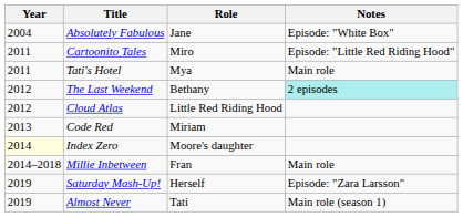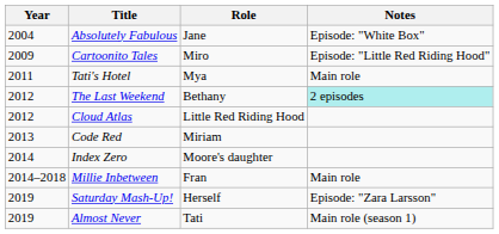Cartoonito Tales | Year: 2011 -> 2009
Index Zero | Year: lightyellow background -> no background
